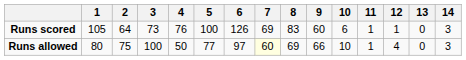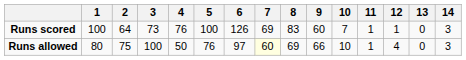Runs scored | 1: 105 -> 100
Runs scored | 10: 6 -> 7
Runs allowed | 5: 77 -> 76
